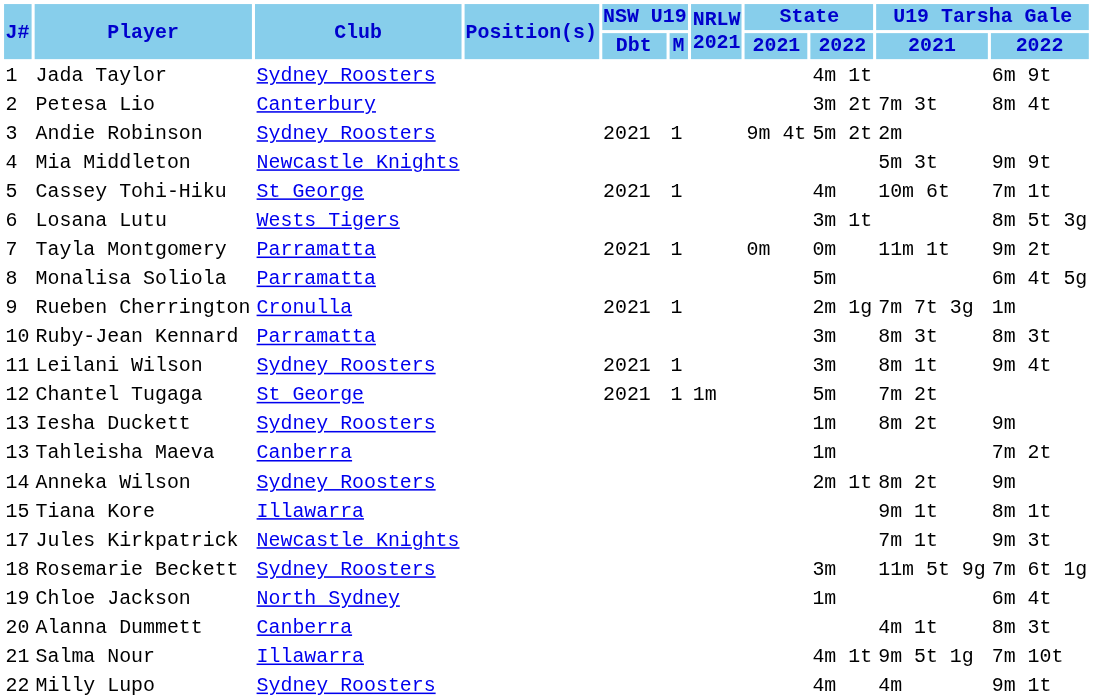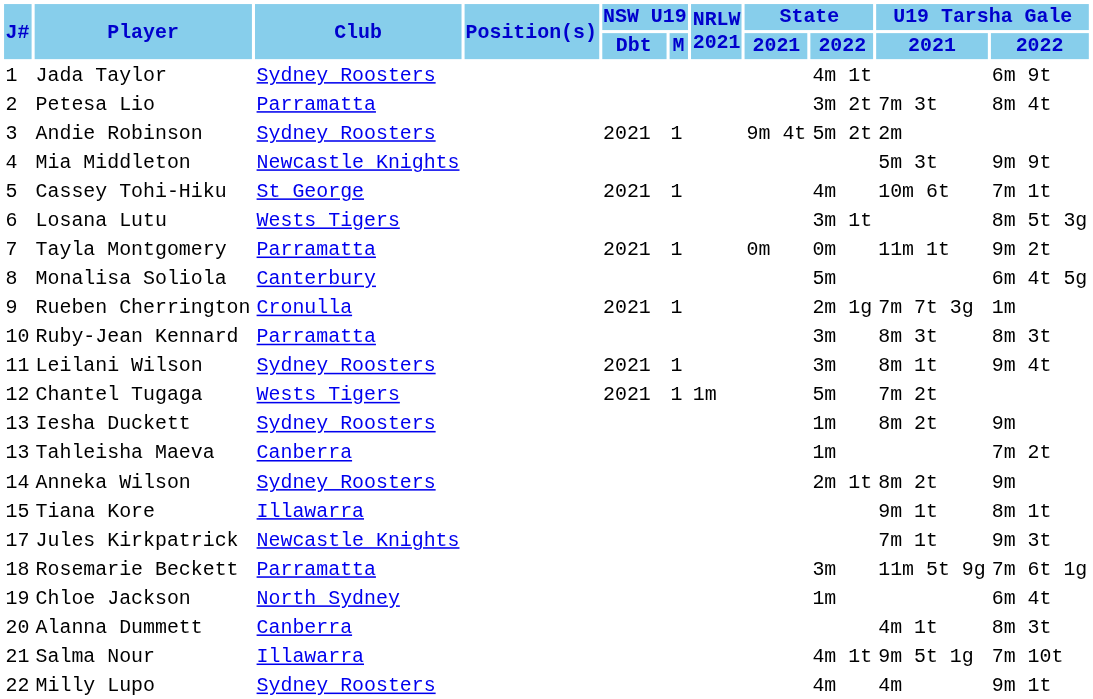Petesa Lio | Club: Canterbury -> Parramatta
Monalisa Soliola | Club: Parramatta -> Canterbury
Chantel Tugaga | Club: St George -> Wests Tigers
Rosemarie Beckett | Club: Sydney Roosters -> Parramatta
